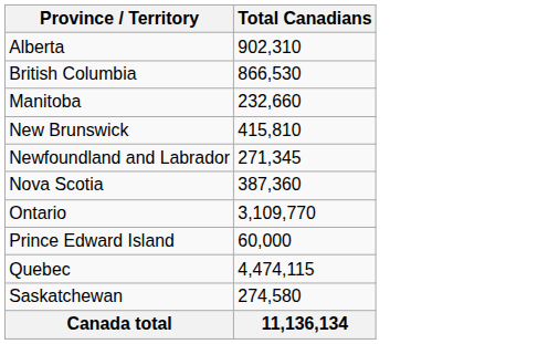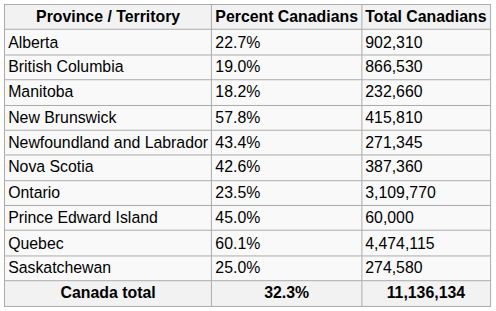+ column: Percent Canadians | 22.7% | 19.0% | 18.2% | 57.8% | 43.4% | 42.6% | 23.5% | 45.0% | 60.1% | 25.0% | 32.3%
